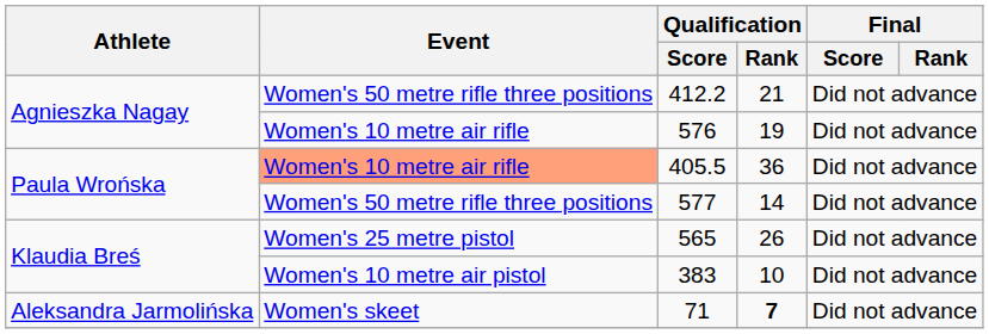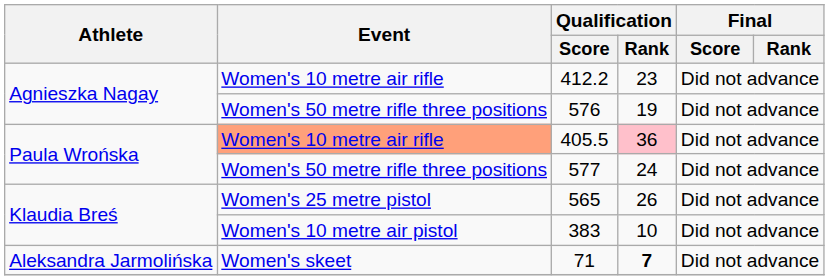412.2 | Event: Women's 50 metre rifle three positions -> Women's 10 metre air rifle
412.2 | Qualification / Rank: 21 -> 23
576 | Event: Women's 10 metre air rifle -> Women's 50 metre rifle three positions
405.5 | Qualification / Rank: no background -> pink background
577 | Qualification / Rank: 14 -> 24
